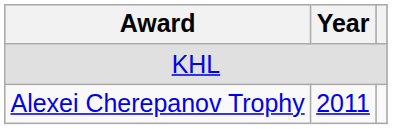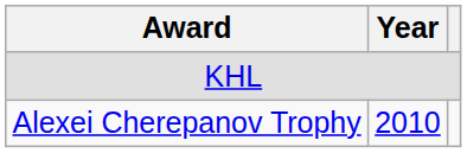Alexei Cherepanov Trophy | Year: 2011 -> 2010
